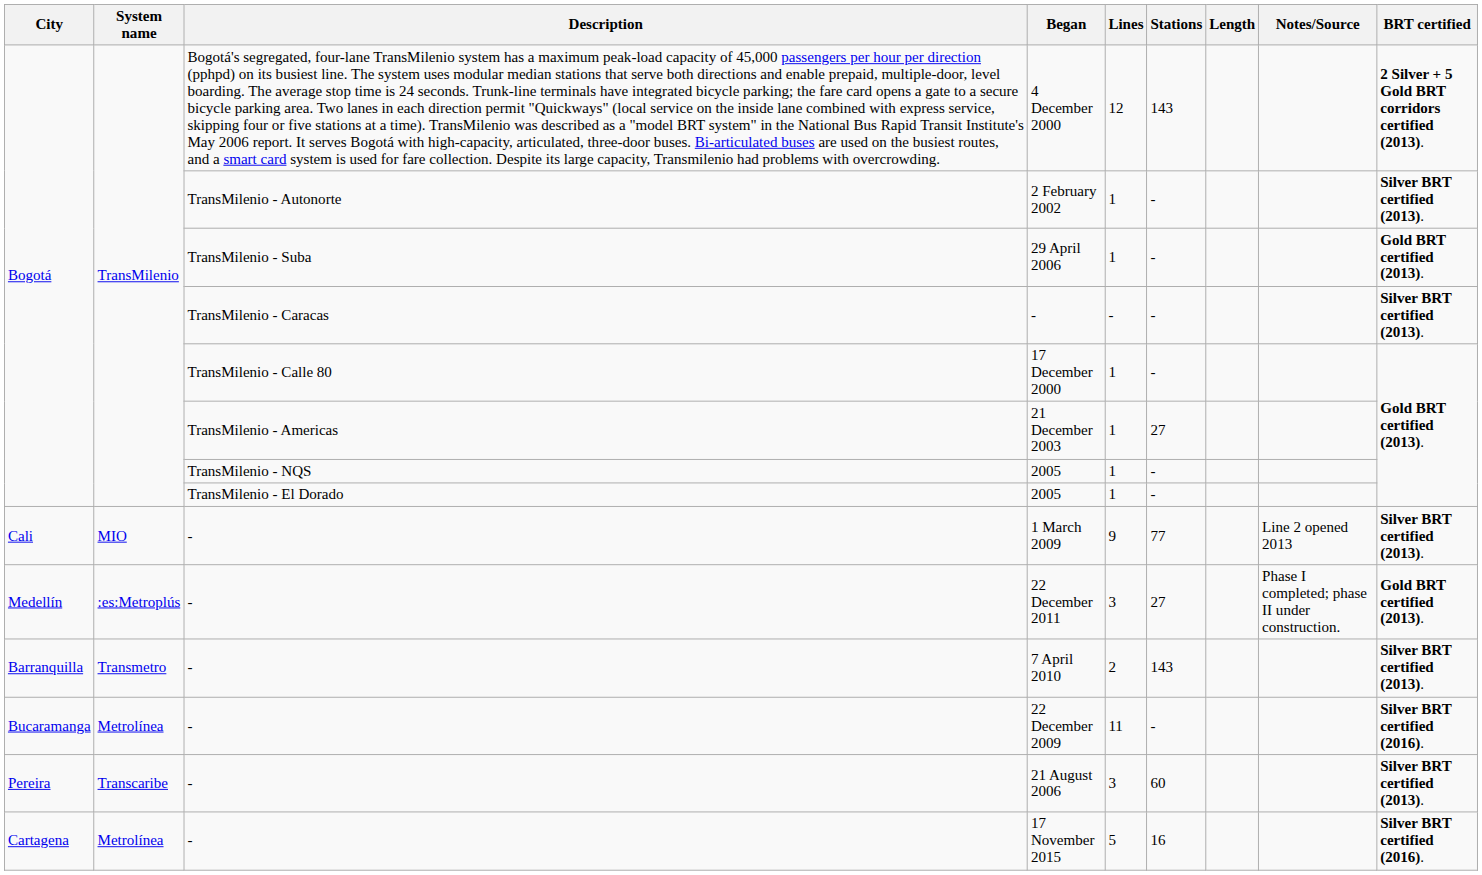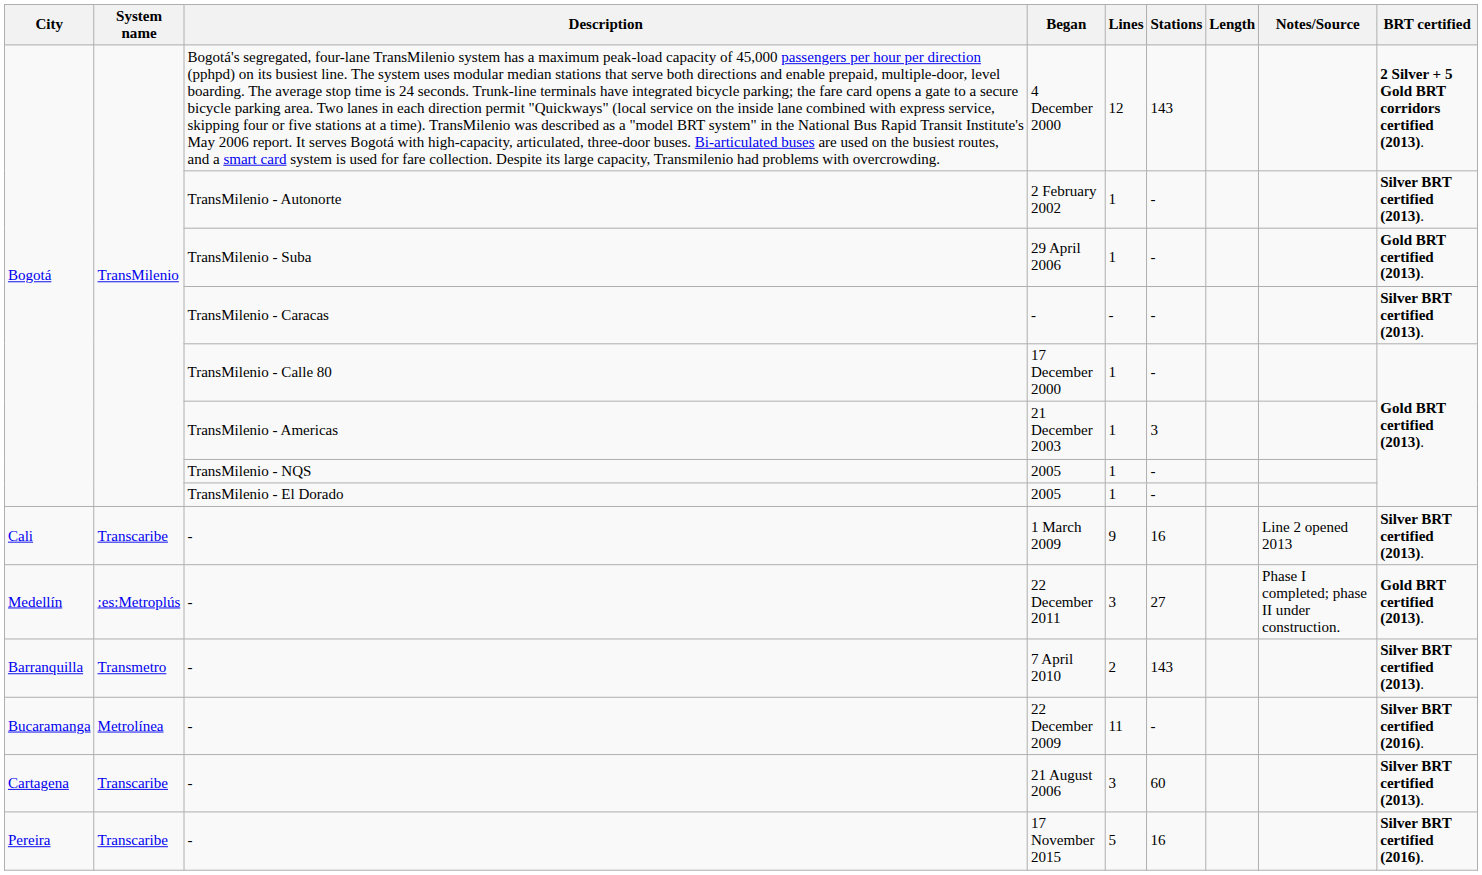21 December 2003 | Stations: 27 -> 3
1 March 2009 | System name: MIO -> Transcaribe
1 March 2009 | Stations: 77 -> 16
21 August 2006 | City: Pereira -> Cartagena
17 November 2015 | City: Cartagena -> Pereira
17 November 2015 | System name: Metrolínea -> Transcaribe
